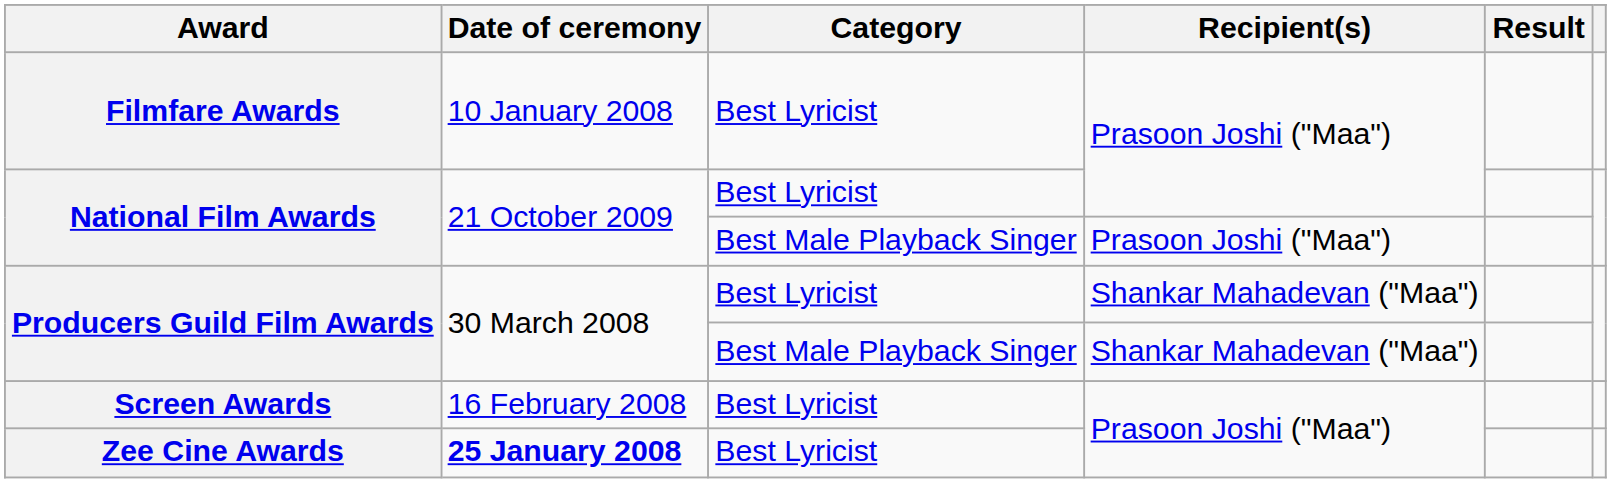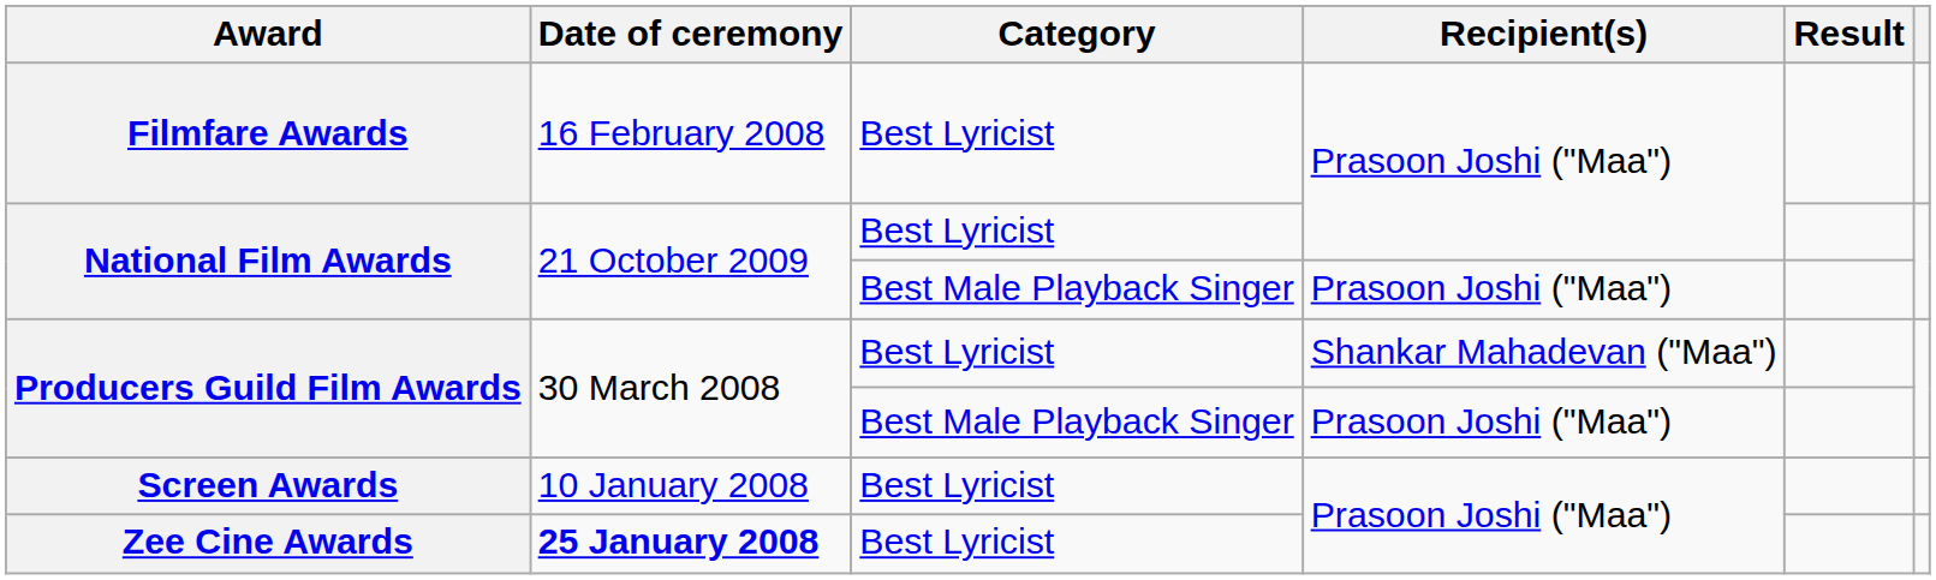Filmfare Awards | Date of ceremony: 10 January 2008 -> 16 February 2008
Producers Guild Film Awards / Best Male Playback Singer | Recipient(s): Shankar Mahadevan ("Maa") -> Prasoon Joshi ("Maa")
Screen Awards | Date of ceremony: 16 February 2008 -> 10 January 2008
